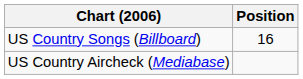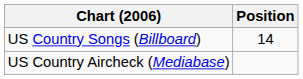US Country Songs (Billboard) | Position: 16 -> 14
